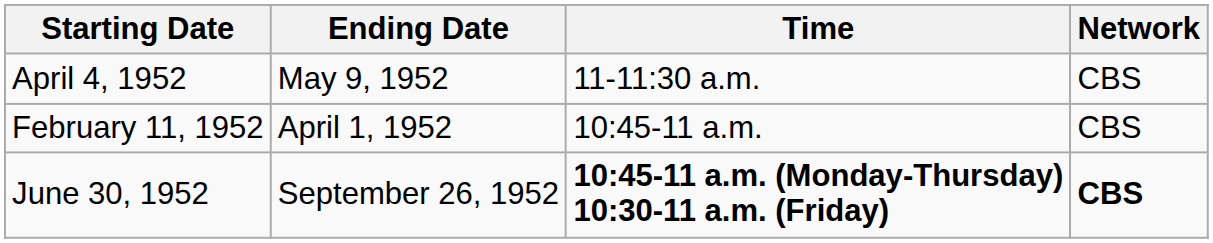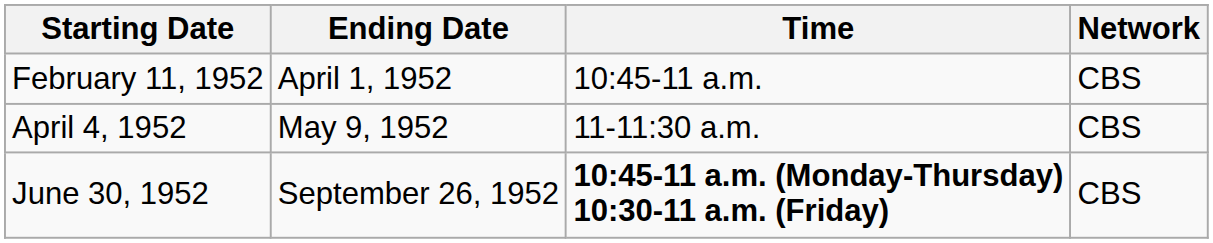rows swapped: February 11, 1952 <-> April 4, 1952
June 30, 1952 | Network: bold -> normal
